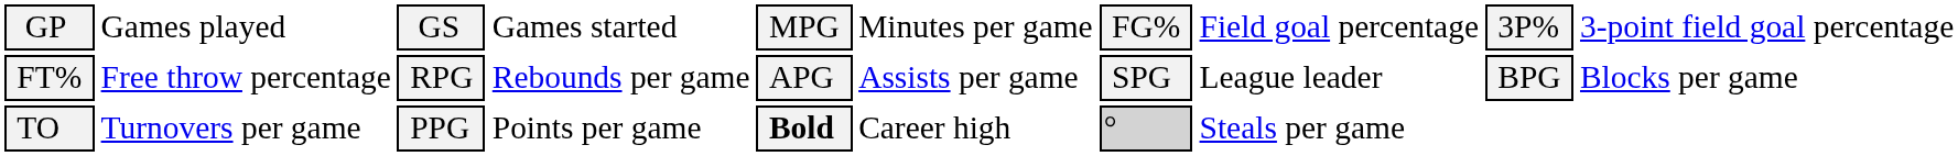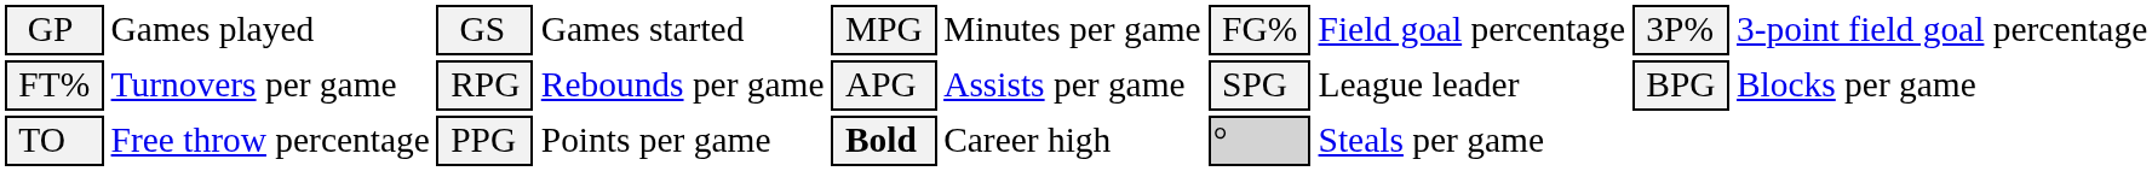FT% | column 2: Free throw percentage -> Turnovers per game
TO | column 2: Turnovers per game -> Free throw percentage
